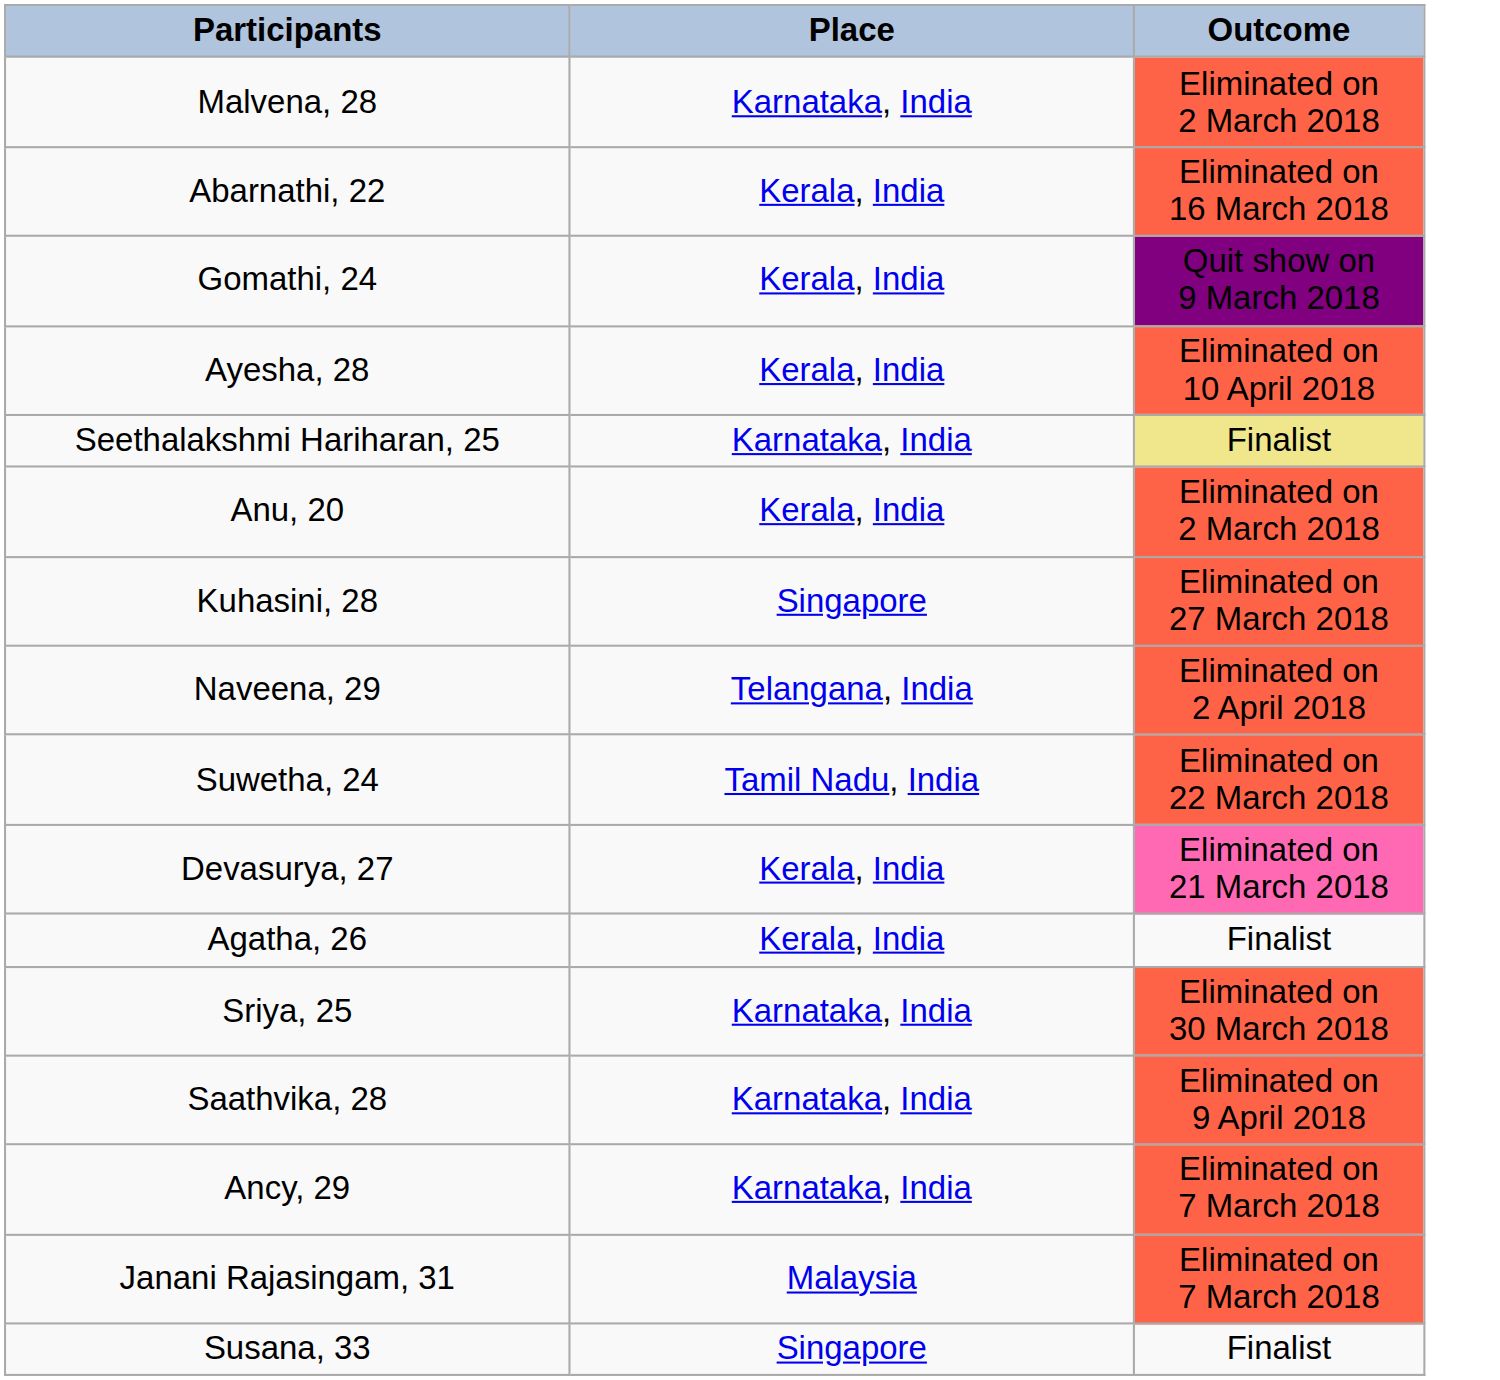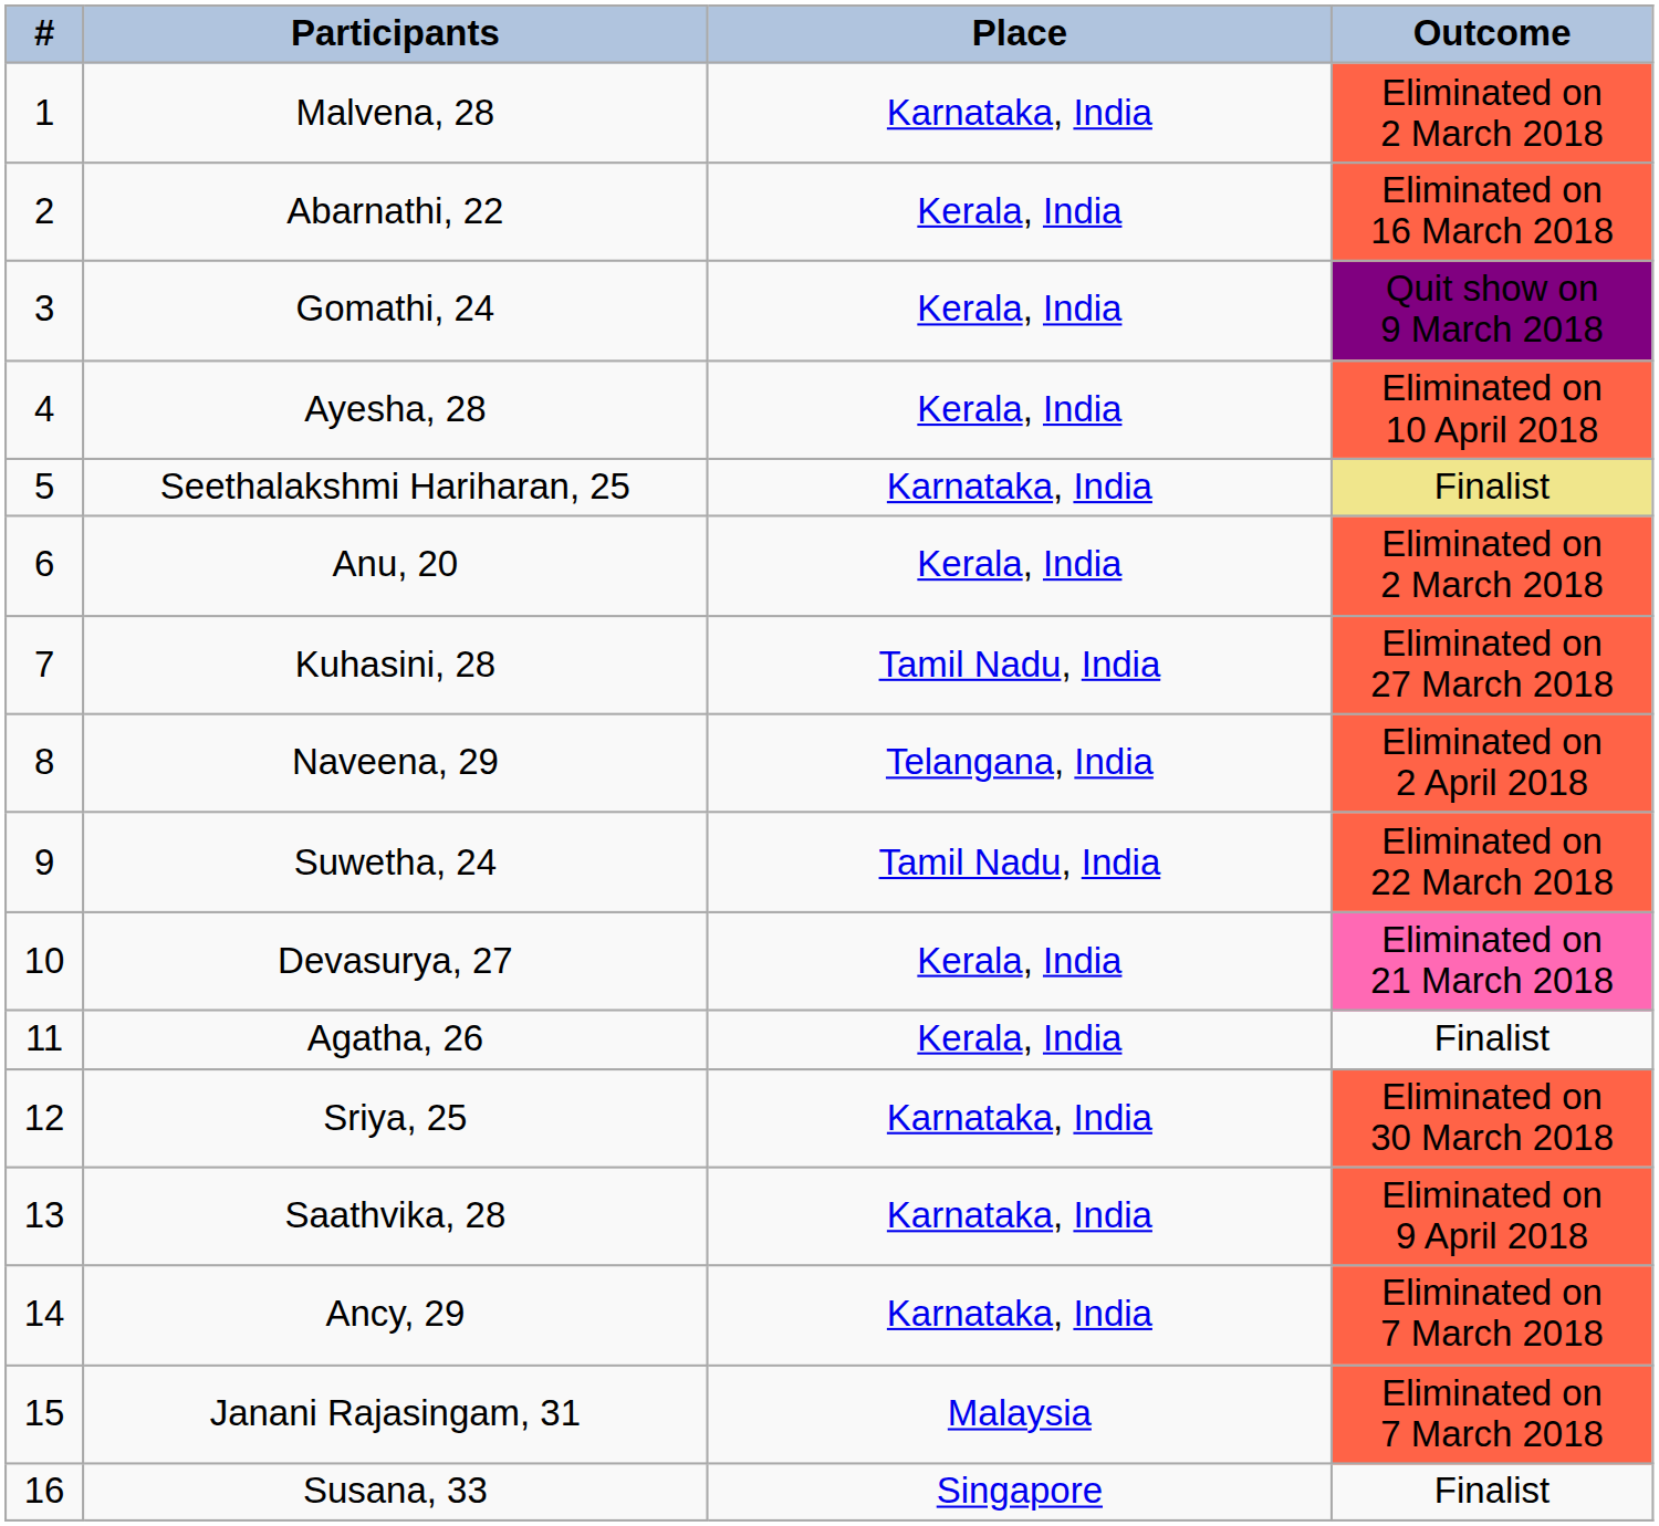+ column: # | 1 | 2 | 3 | 4 | 5 | 6 | 7 | 8 | 9 | 10 | 11 | 12 | 13 | 14 | 15 | 16
Kuhasini, 28 | Place: Singapore -> Tamil Nadu, India
